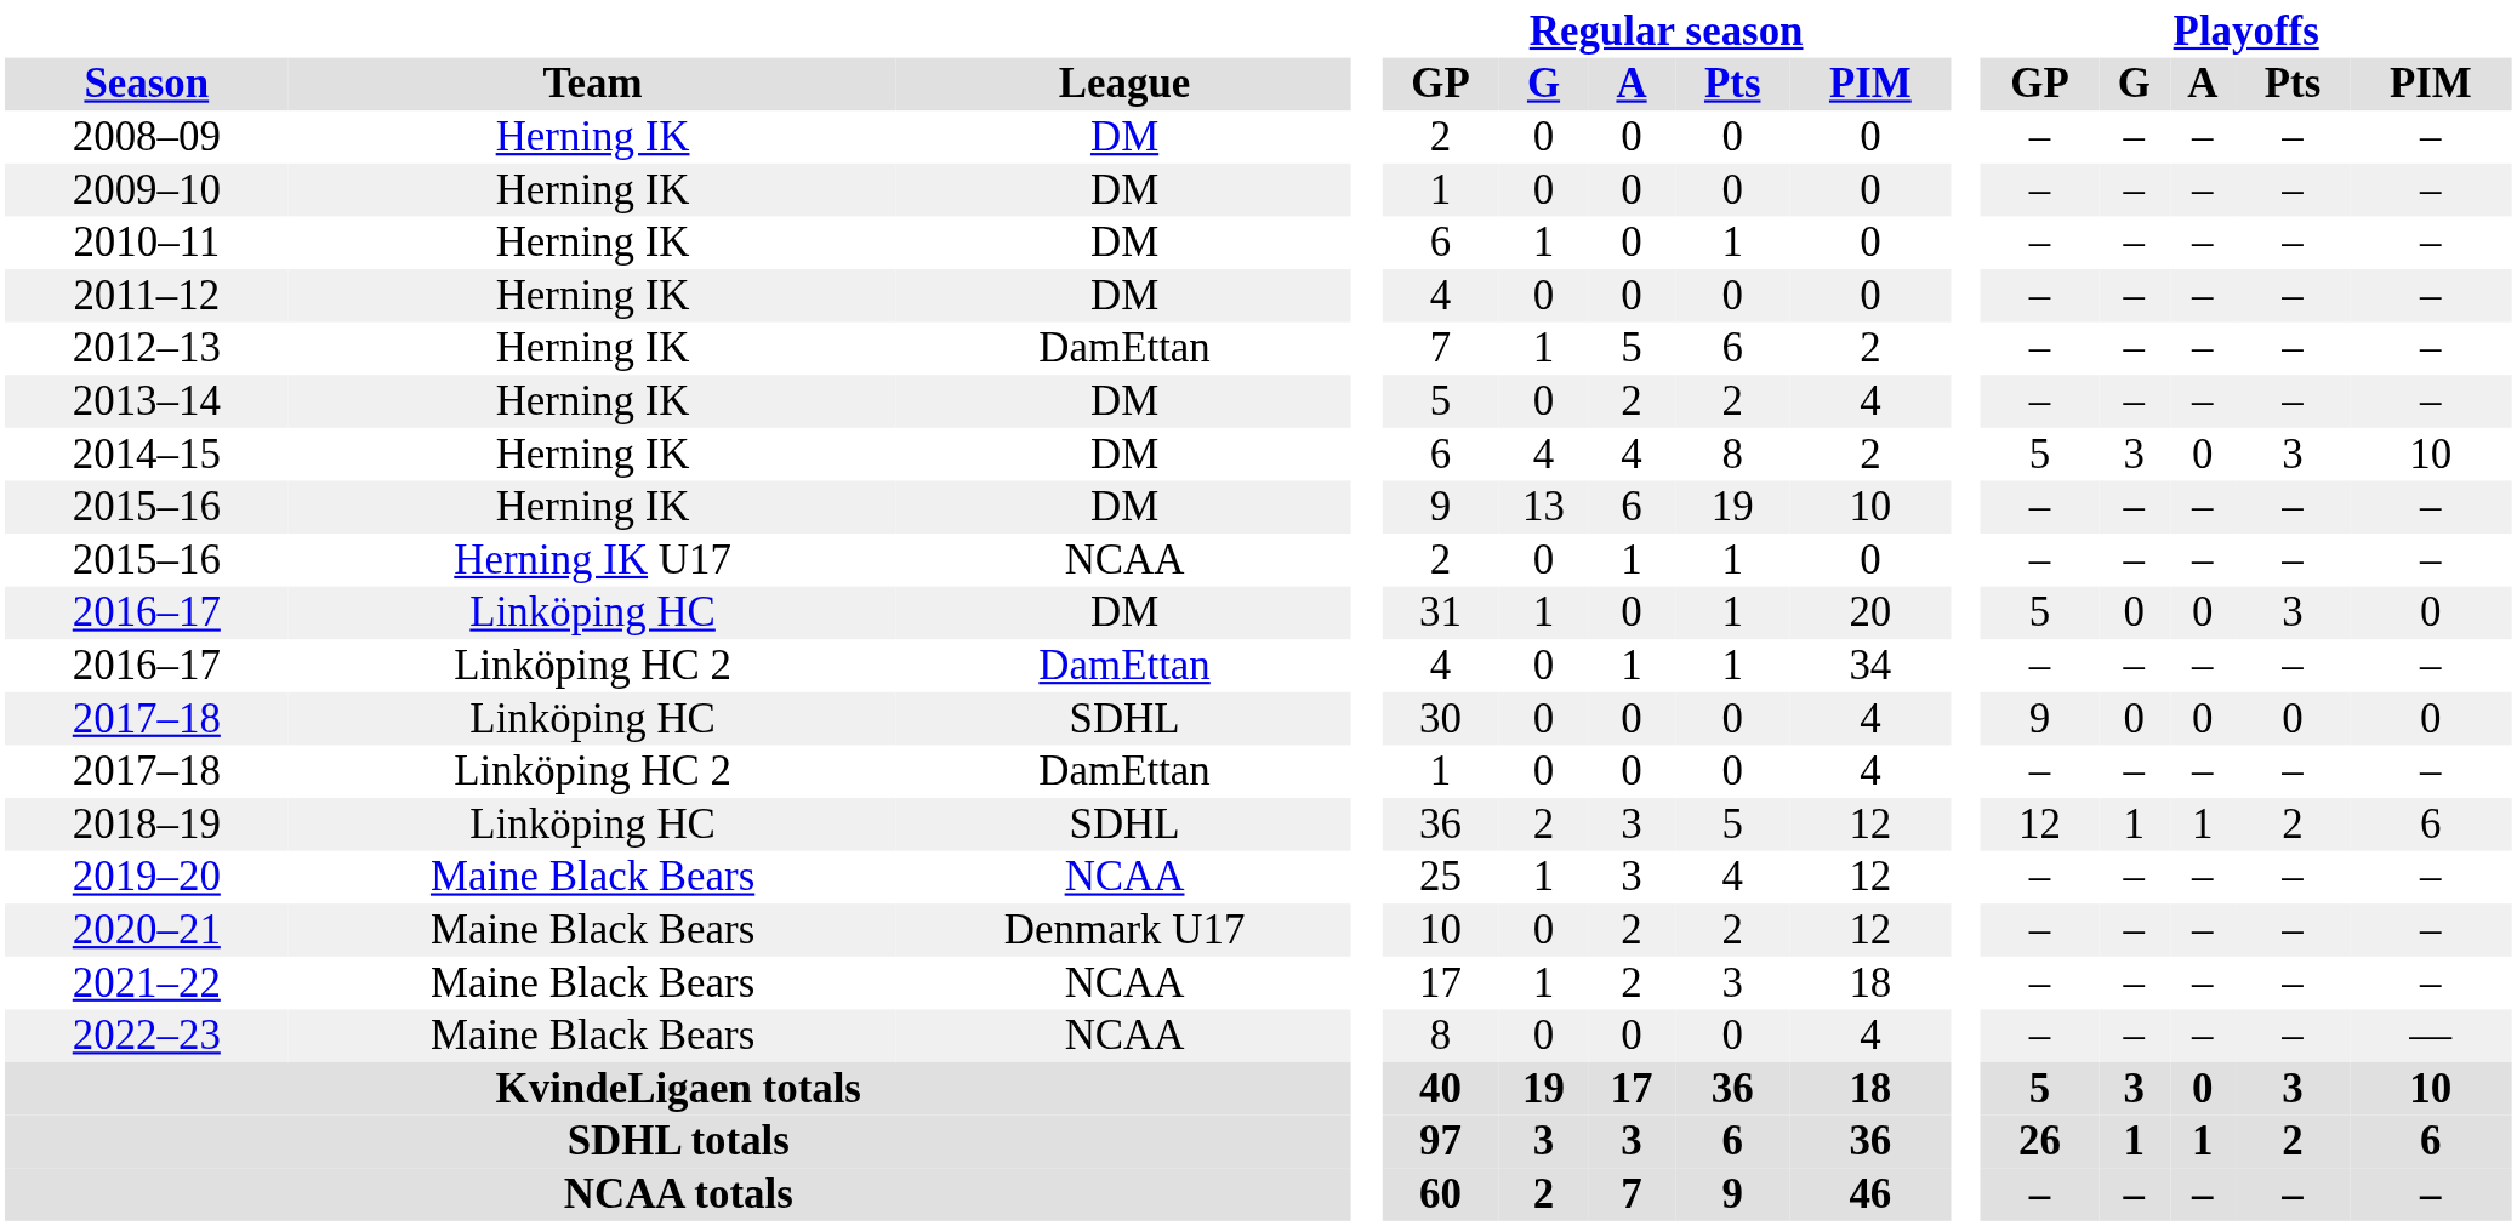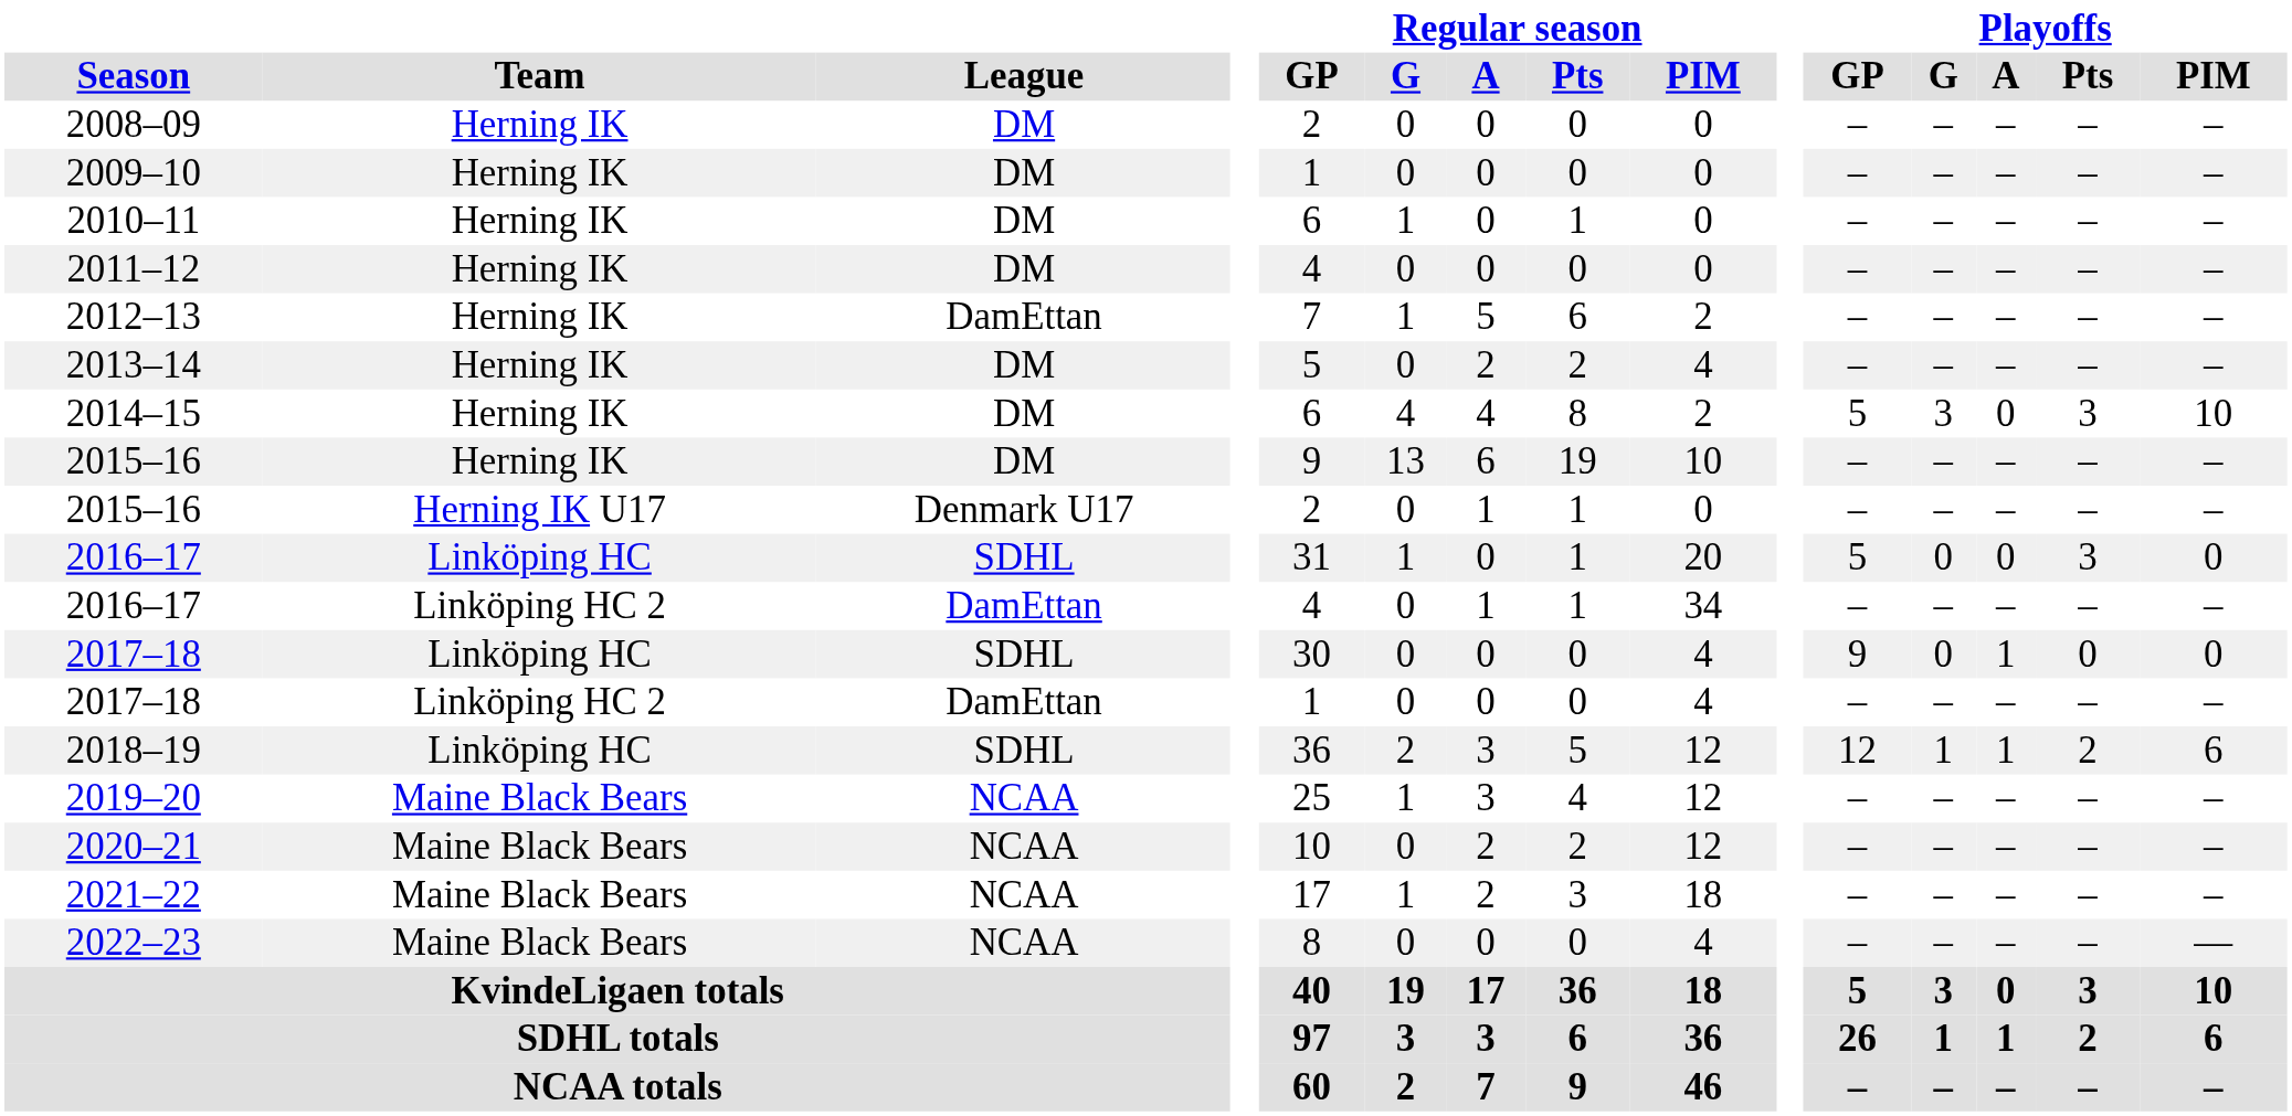2015–16 / Herning IK U17 | League: NCAA -> Denmark U17
2016–17 / Linköping HC | League: DM -> SDHL
2017–18 / Linköping HC | Playoffs / A: 0 -> 1
2020–21 | League: Denmark U17 -> NCAA
